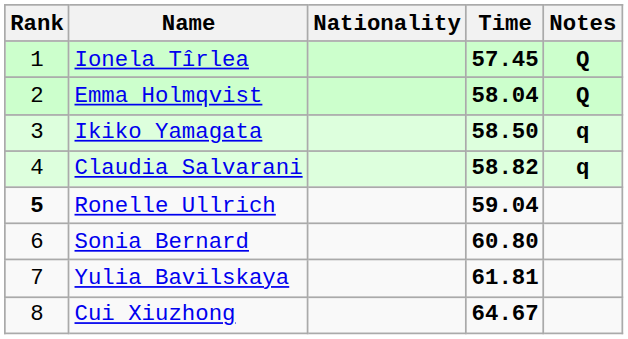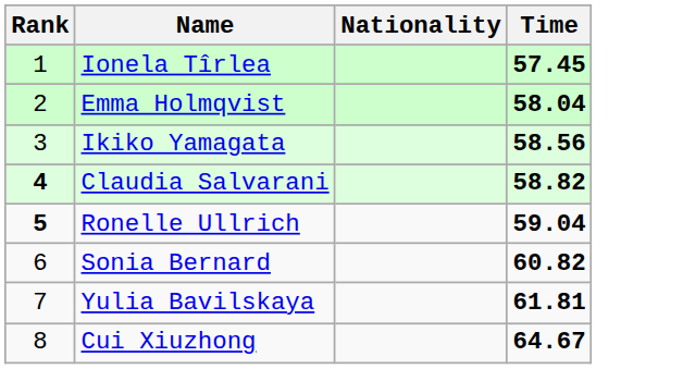- column: Notes | Q | Q | q | q
Ikiko Yamagata | Time: 58.50 -> 58.56
Claudia Salvarani | Rank: normal -> bold
Sonia Bernard | Time: 60.80 -> 60.82
